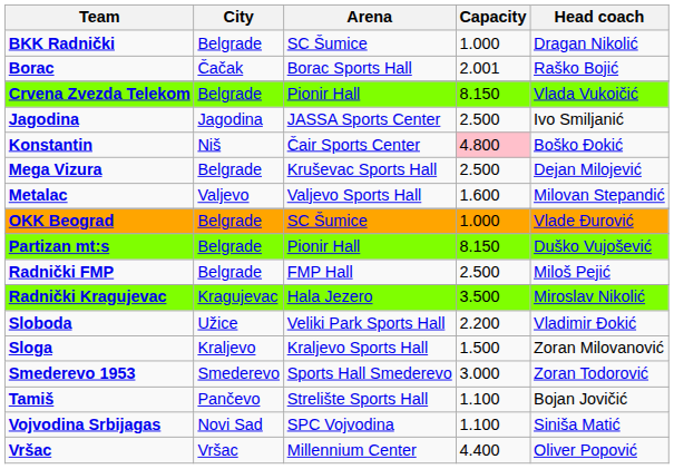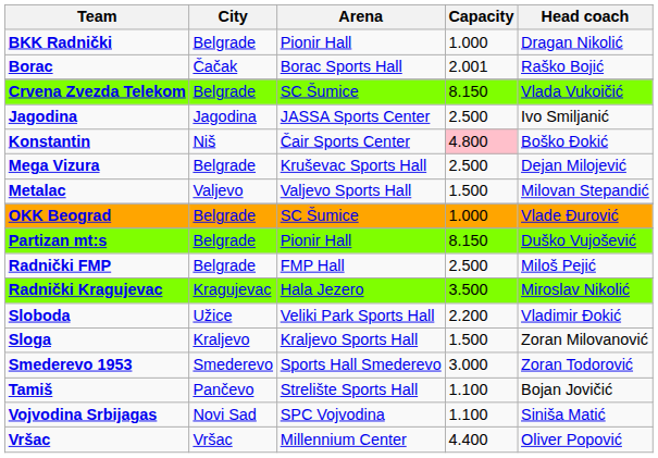BKK Radnički | Arena: SC Šumice -> Pionir Hall
Crvena Zvezda Telekom | Arena: Pionir Hall -> SC Šumice
Metalac | Capacity: 1.600 -> 1.500
